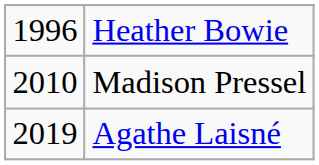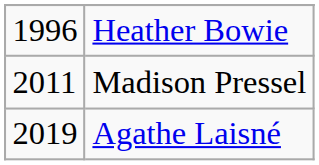Madison Pressel | column 1: 2010 -> 2011
